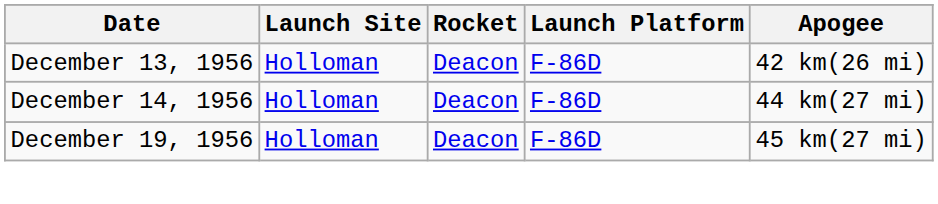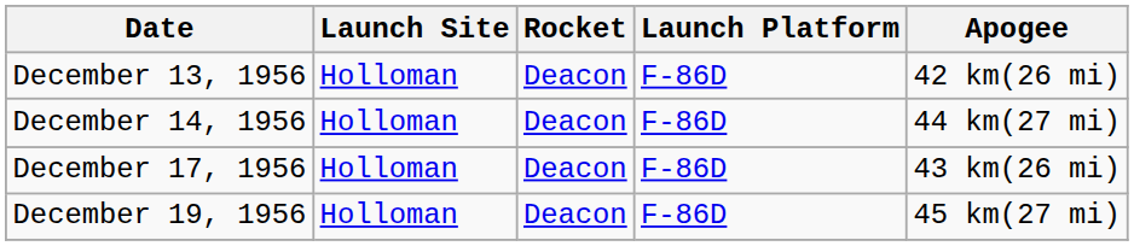+ row: December 17, 1956 | Holloman | Deacon | F-86D | 43 km(26 mi)
